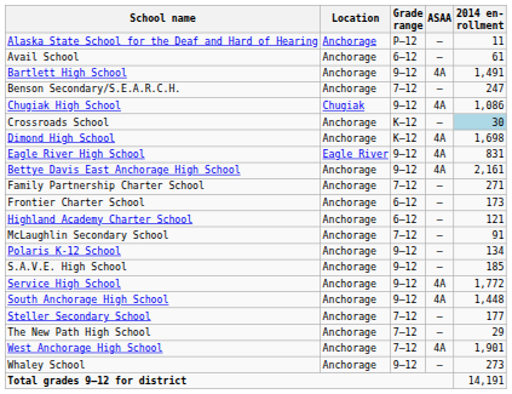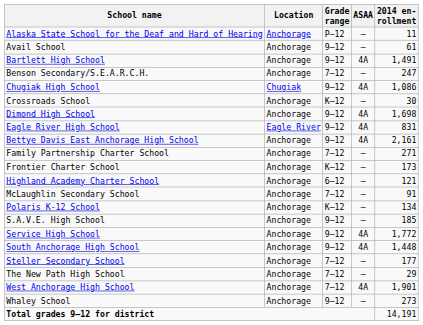Avail School | Grade range: 6–12 -> 9–12
Crossroads School | 2014 en- rollment: lightblue background -> no background
Dimond High School | Grade range: K–12 -> 9–12
Frontier Charter School | Grade range: 6–12 -> K–12
Polaris K-12 School | Grade range: 9–12 -> K–12
